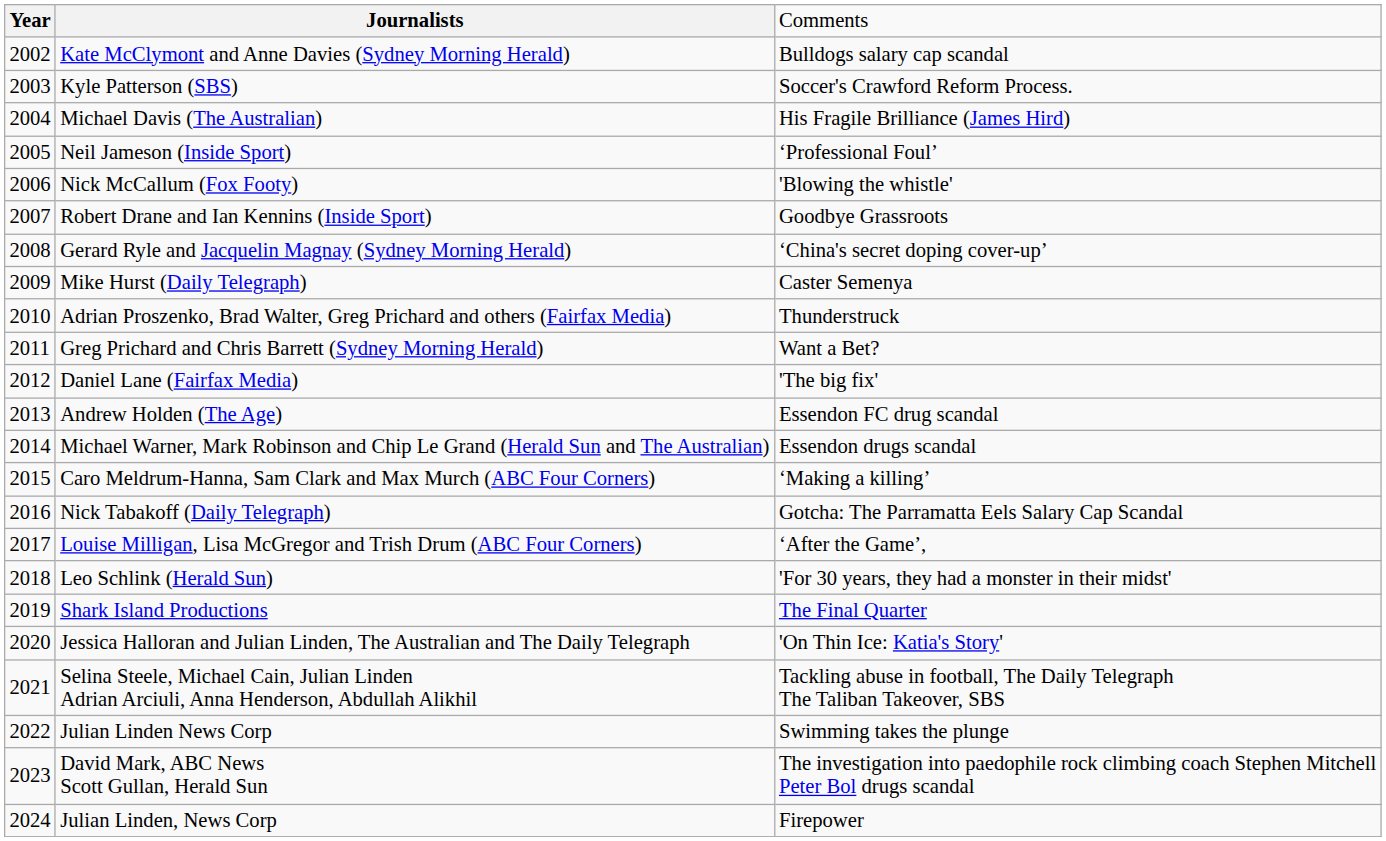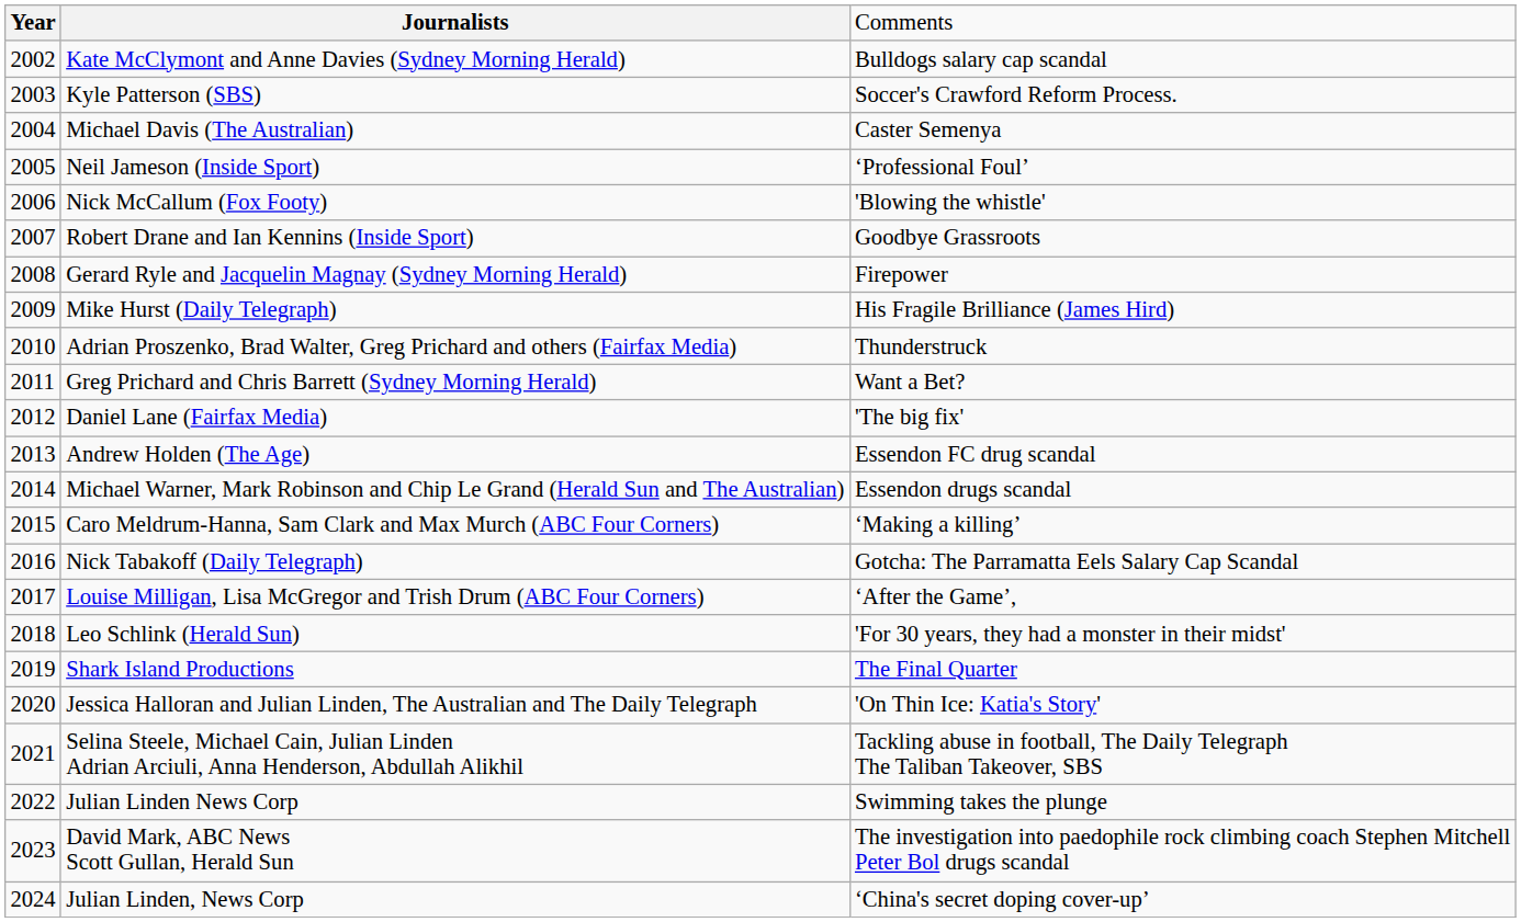Michael Davis (The Australian) | column 3: His Fragile Brilliance (James Hird) -> Caster Semenya
Gerard Ryle and Jacquelin Magnay (Sydney Morning Herald) | column 3: ‘China's secret doping cover-up’ -> Firepower
Mike Hurst (Daily Telegraph) | column 3: Caster Semenya -> His Fragile Brilliance (James Hird)
Julian Linden, News Corp | column 3: Firepower -> ‘China's secret doping cover-up’
